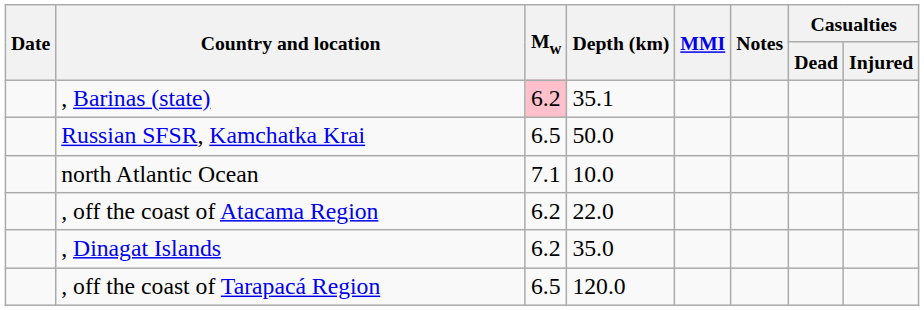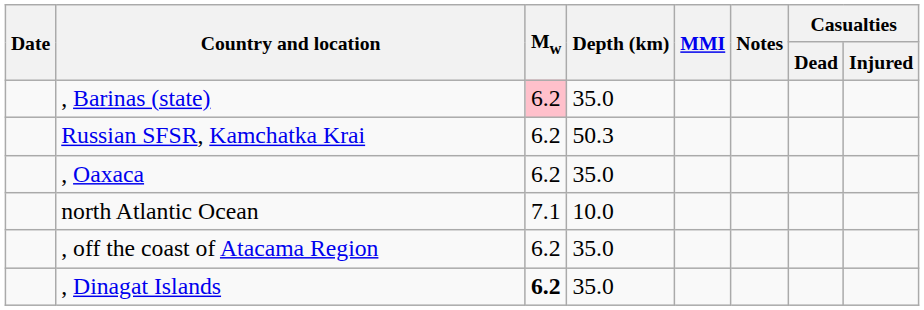, Barinas (state) | Depth (km): 35.1 -> 35.0
Russian SFSR, Kamchatka Krai | Mw: 6.5 -> 6.2
Russian SFSR, Kamchatka Krai | Depth (km): 50.0 -> 50.3
+ row: , Oaxaca | 6.2 | 35.0
, off the coast of Atacama Region | Depth (km): 22.0 -> 35.0
, Dinagat Islands | Mw: normal -> bold
- row: , off the coast of Tarapacá Region | 6.5 | 120.0
